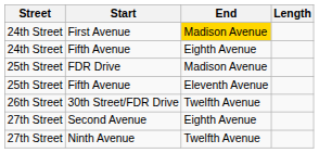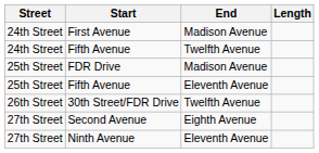First Avenue | End: gold background -> no background
24th Street / Fifth Avenue | End: Eighth Avenue -> Twelfth Avenue
Ninth Avenue | End: Twelfth Avenue -> Eleventh Avenue
